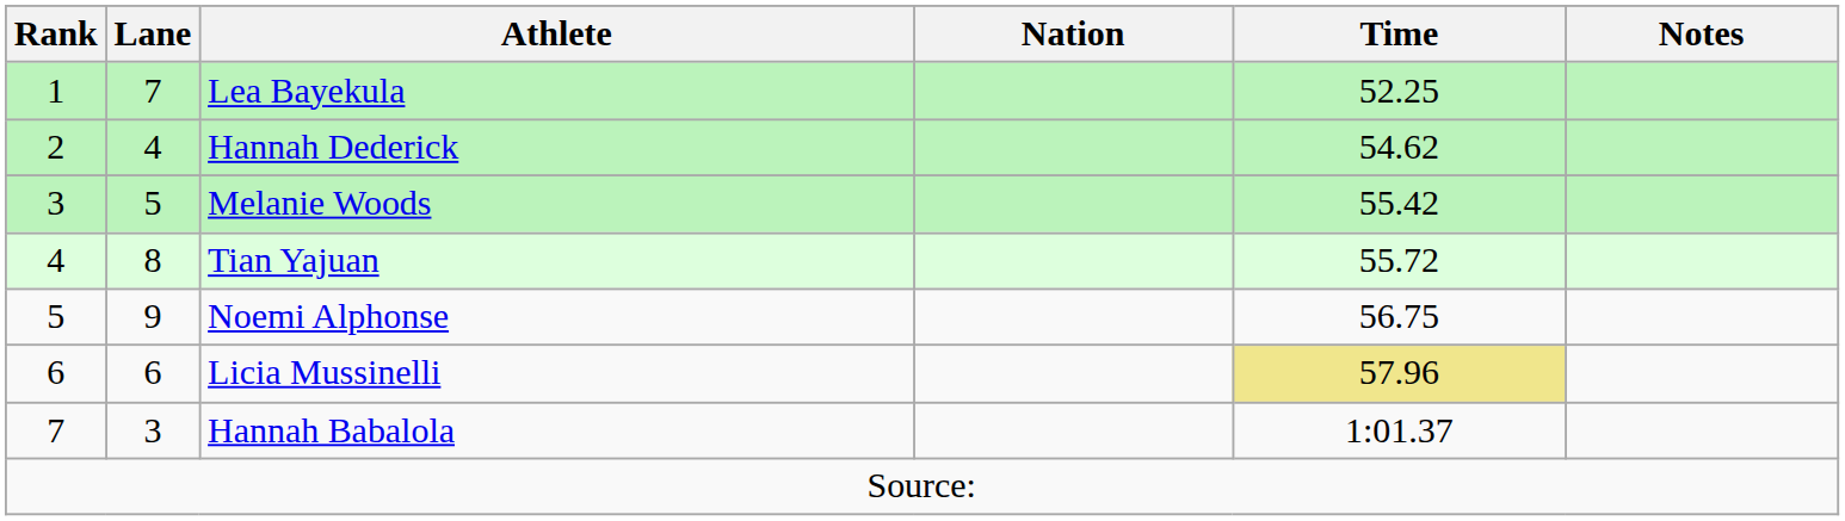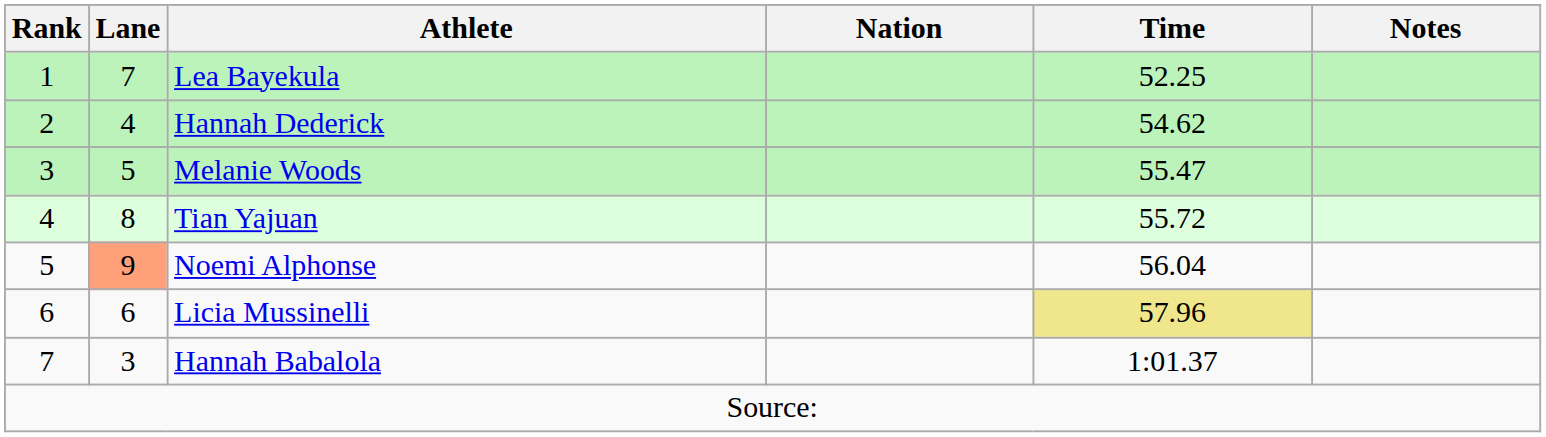Melanie Woods | Time: 55.42 -> 55.47
Noemi Alphonse | Lane: no background -> lightsalmon background
Noemi Alphonse | Time: 56.75 -> 56.04
